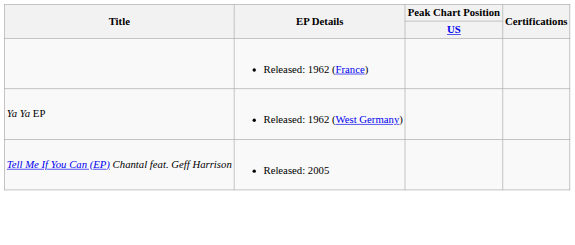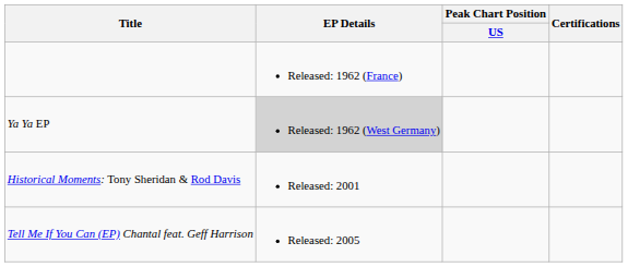Ya Ya EP | EP Details: no background -> lightgrey background
+ row: Historical Moments: Tony Sheridan & Rod Davis | Released: 2001
